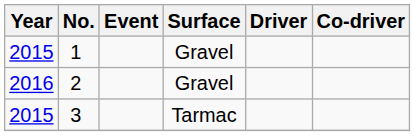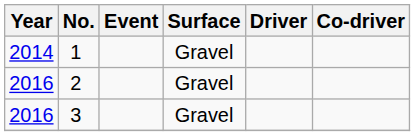1 | Year: 2015 -> 2014
3 | Year: 2015 -> 2016
3 | Surface: Tarmac -> Gravel
